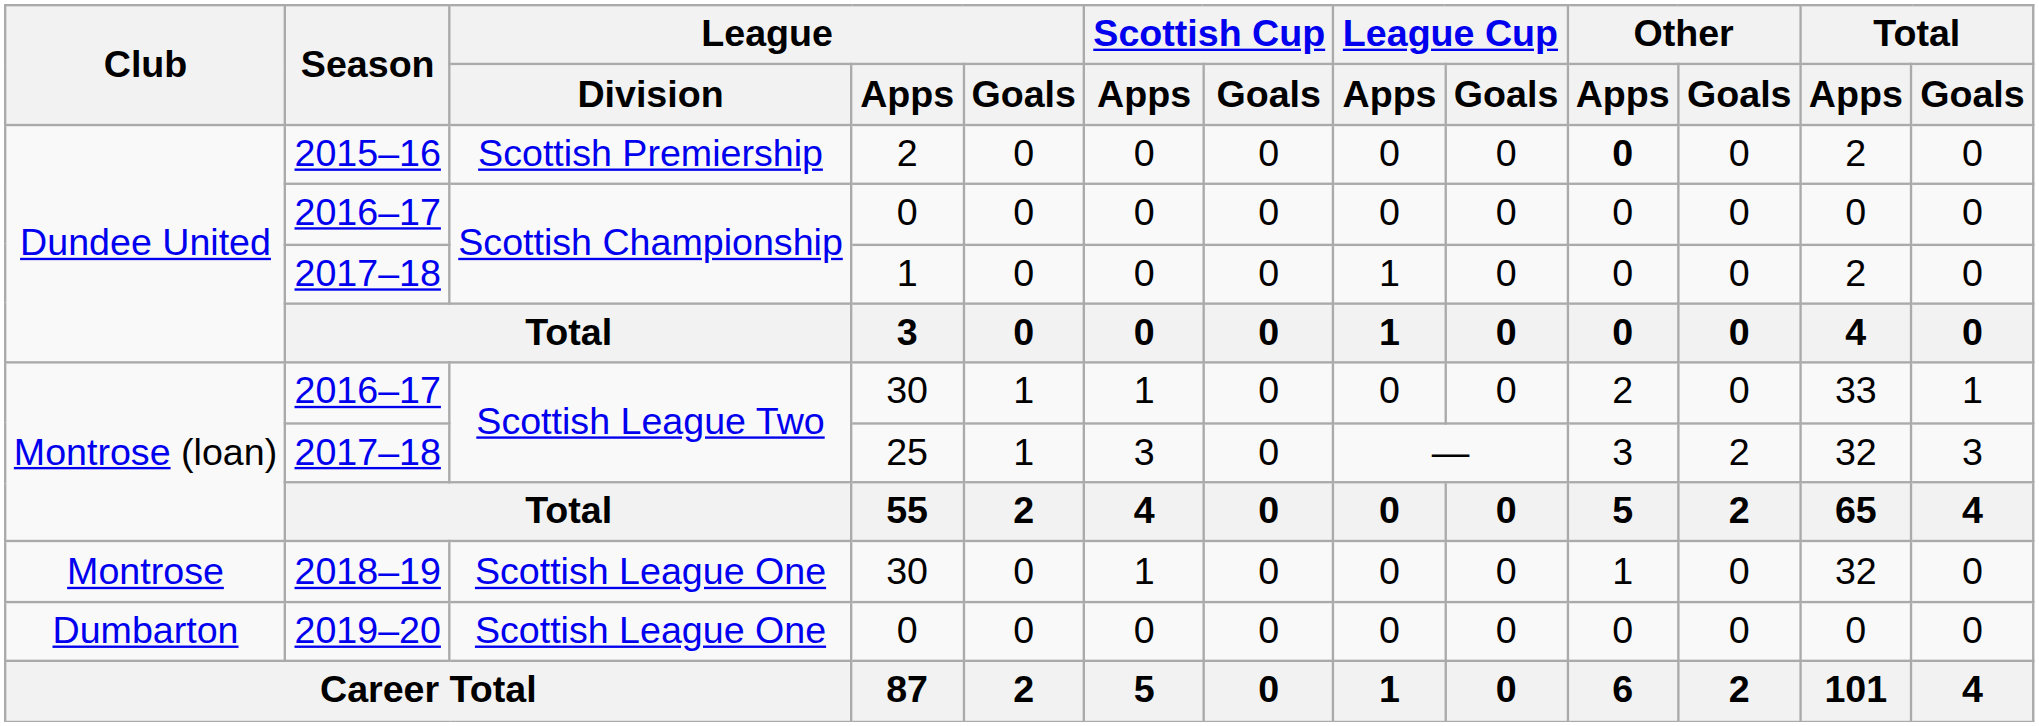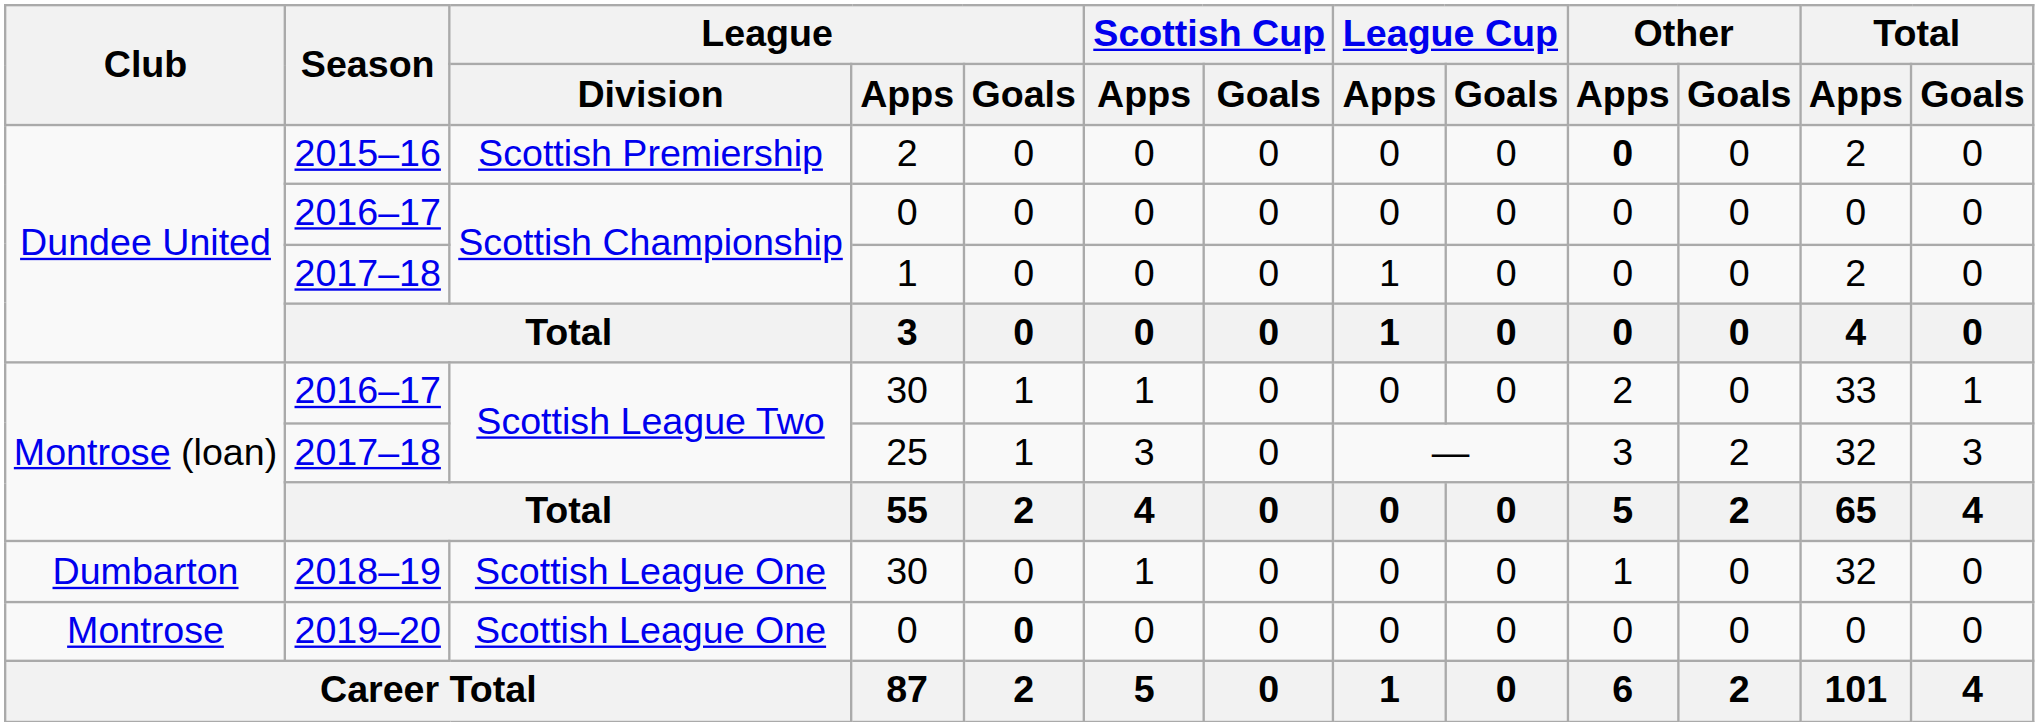2018–19 | Club: Montrose -> Dumbarton
2019–20 | Club: Dumbarton -> Montrose
2019–20 | League / Goals: normal -> bold
